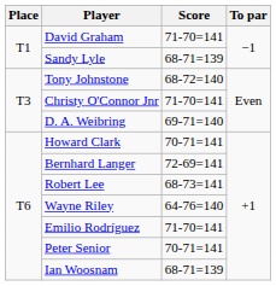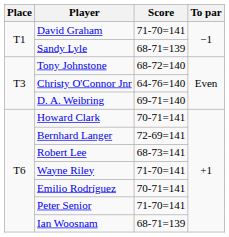Christy O'Connor Jnr | Score: 71-70=141 -> 64-76=140
Wayne Riley | Score: 64-76=140 -> 71-70=141
Emilio Rodríguez | Score: 71-70=141 -> 70-71=141
Peter Senior | Score: 70-71=141 -> 71-70=141
